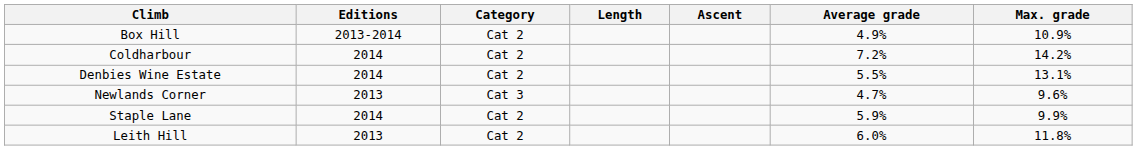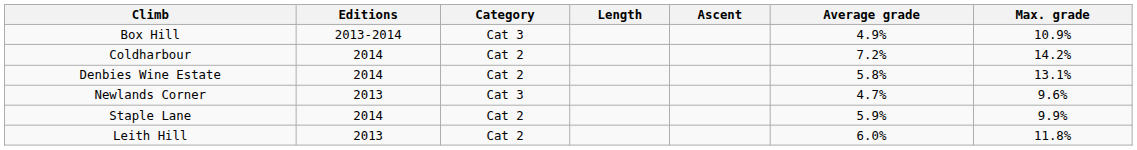Box Hill | Category: Cat 2 -> Cat 3
Denbies Wine Estate | Average grade: 5.5% -> 5.8%
